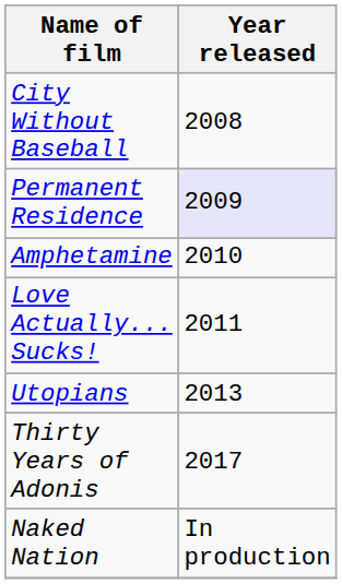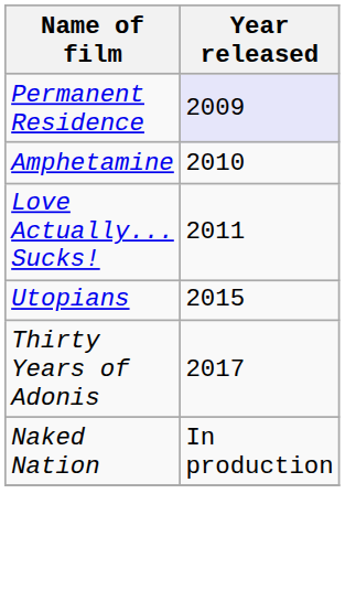- row: City Without Baseball | 2008
Utopians | Year released: 2013 -> 2015
